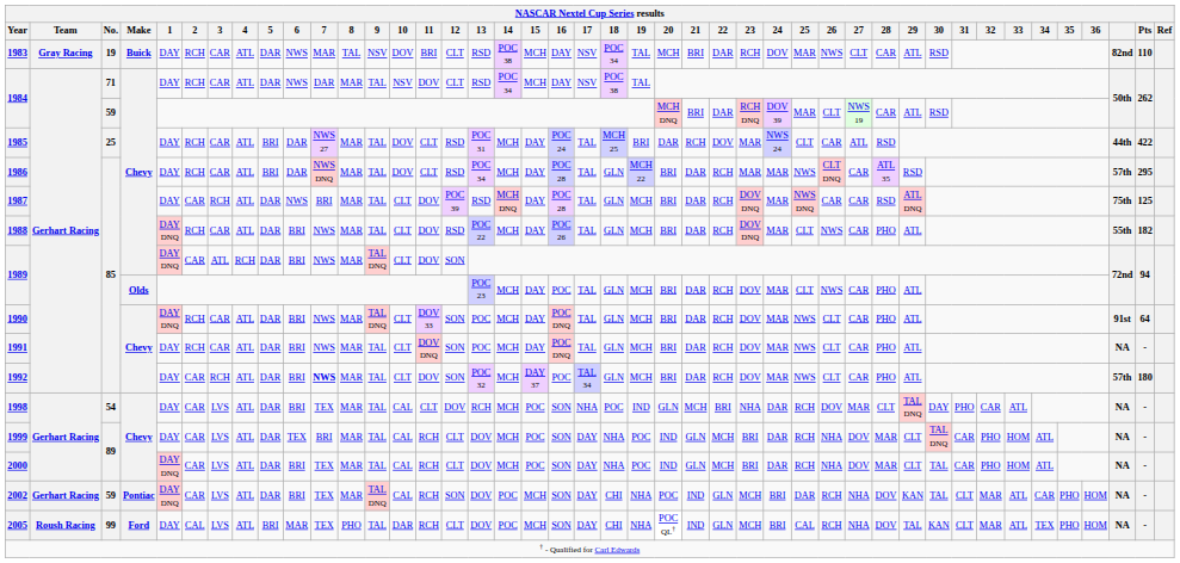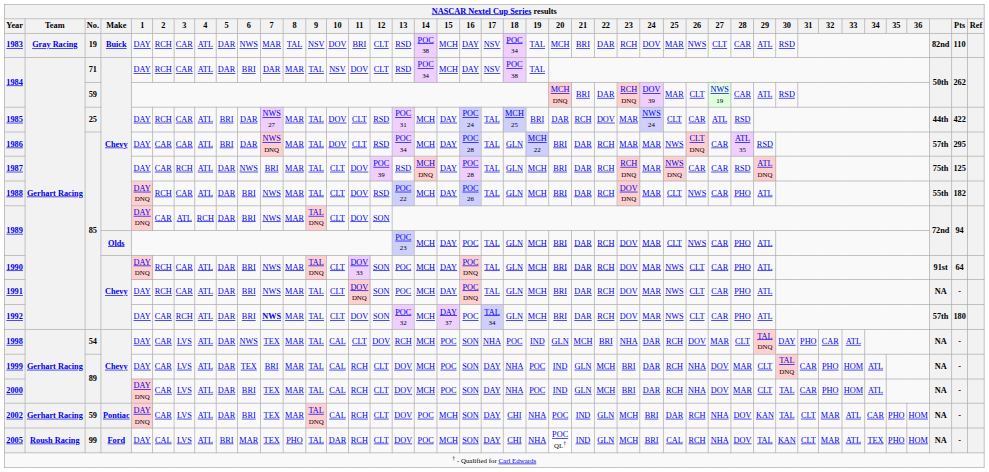1984 / 71 | 6: NWS -> BRI
1986 | 2: RCH -> CAR
1987 | 23: DOV DNQ -> RCH DNQ
1998 | 6: BRI -> NWS
2002 | 12: SON -> CLT
